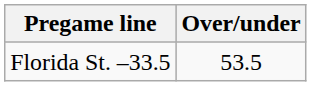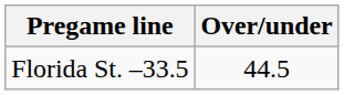Florida St. –33.5 | Over/under: 53.5 -> 44.5
